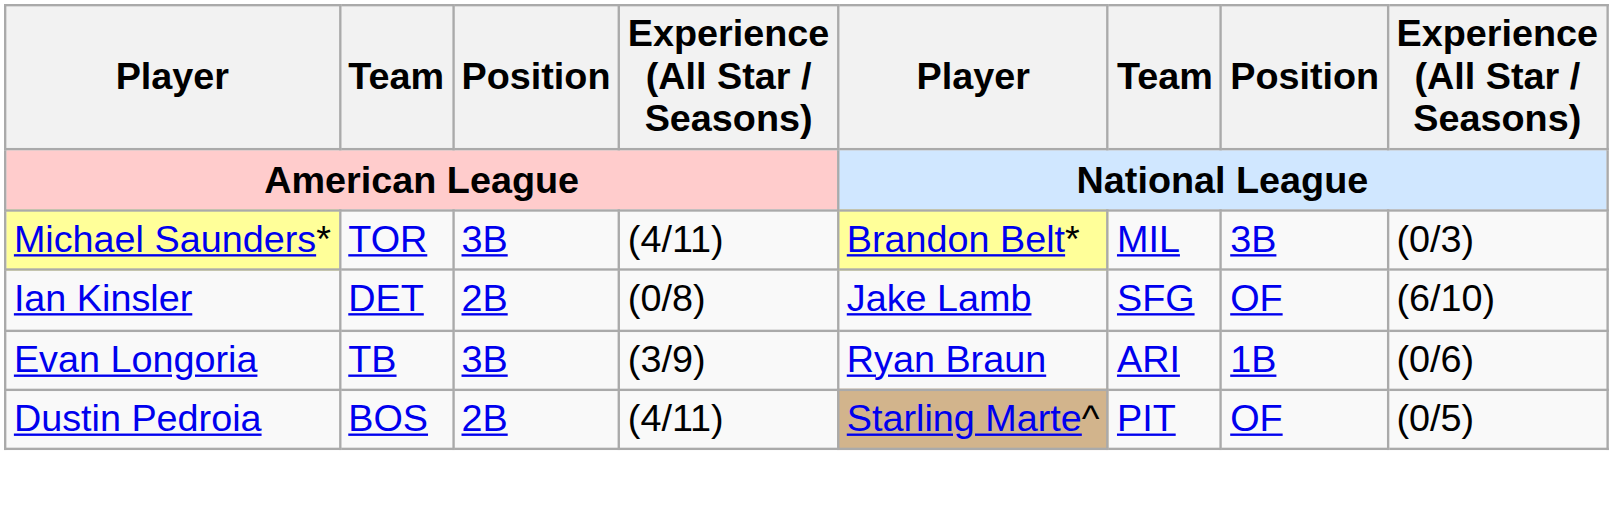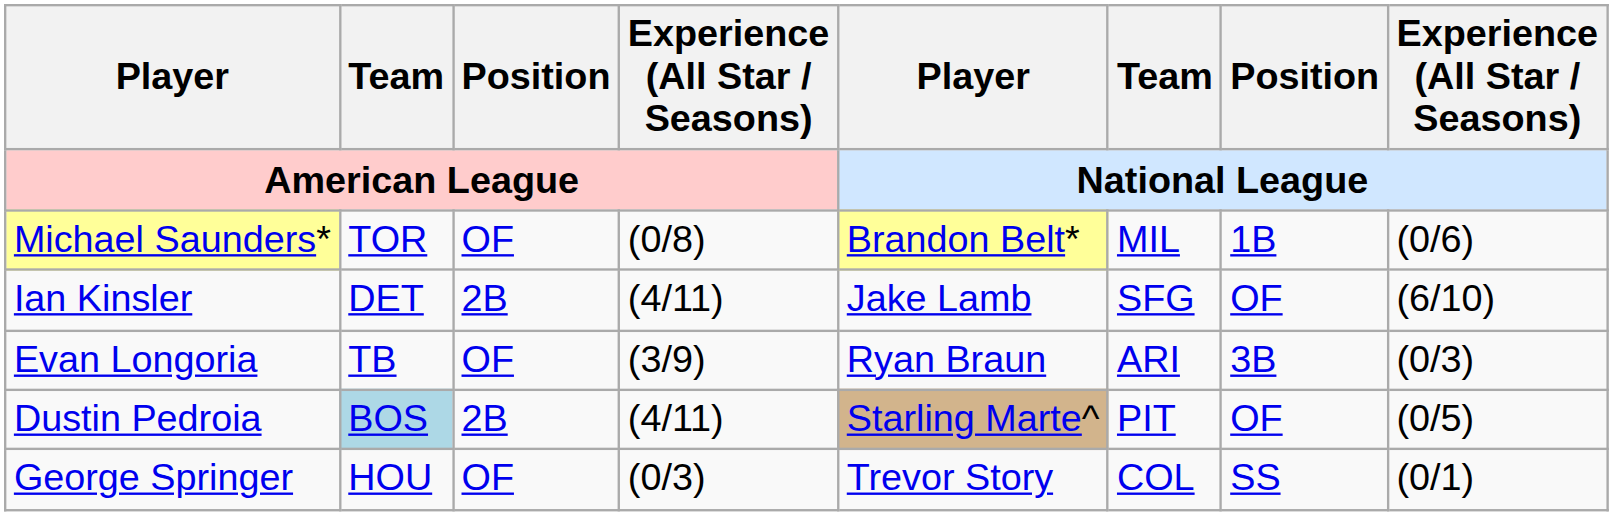Michael Saunders* | Position / American League: 3B -> OF
Michael Saunders* | Experience (All Star / Seasons) / American League: (4/11) -> (0/8)
Michael Saunders* | Position / National League: 3B -> 1B
Michael Saunders* | Experience (All Star / Seasons) / National League: (0/3) -> (0/6)
Ian Kinsler | Experience (All Star / Seasons) / American League: (0/8) -> (4/11)
Evan Longoria | Position / American League: 3B -> OF
Evan Longoria | Position / National League: 1B -> 3B
Evan Longoria | Experience (All Star / Seasons) / National League: (0/6) -> (0/3)
Dustin Pedroia | Team / American League: no background -> lightblue background
+ row: George Springer | HOU | OF | (0/3) | Trevor Story | COL | SS | (0/1)
